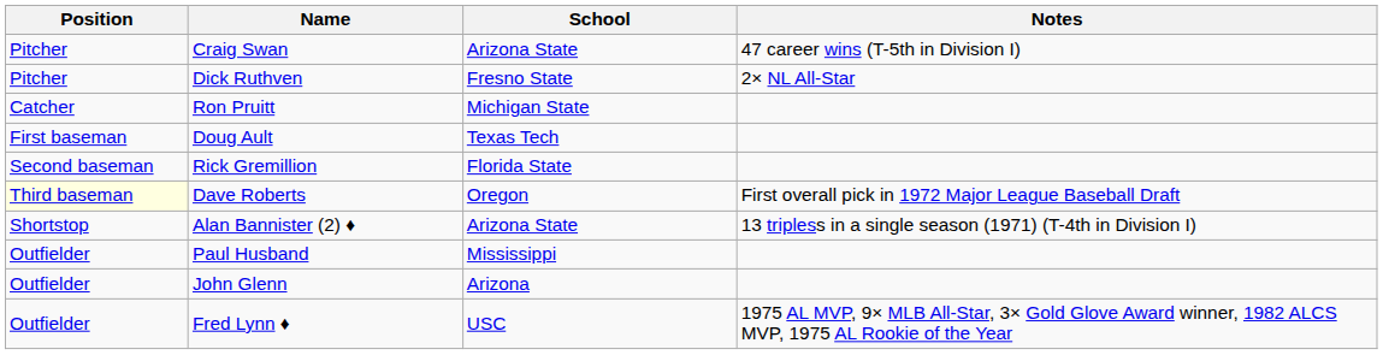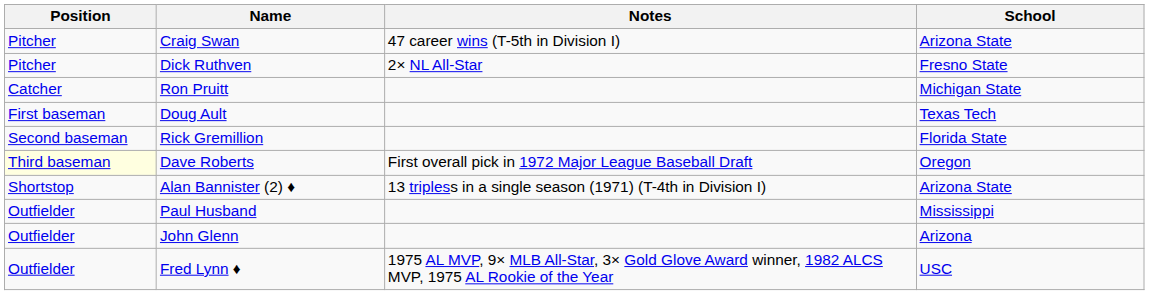columns swapped: School <-> Notes
